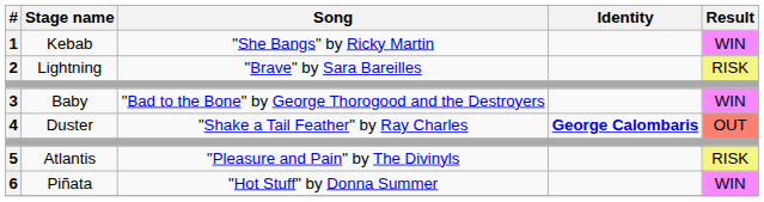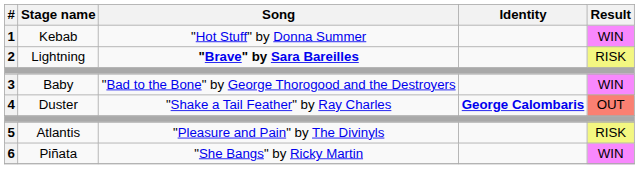1 | Song: "She Bangs" by Ricky Martin -> "Hot Stuff" by Donna Summer
2 | Song: normal -> bold
6 | Song: "Hot Stuff" by Donna Summer -> "She Bangs" by Ricky Martin
